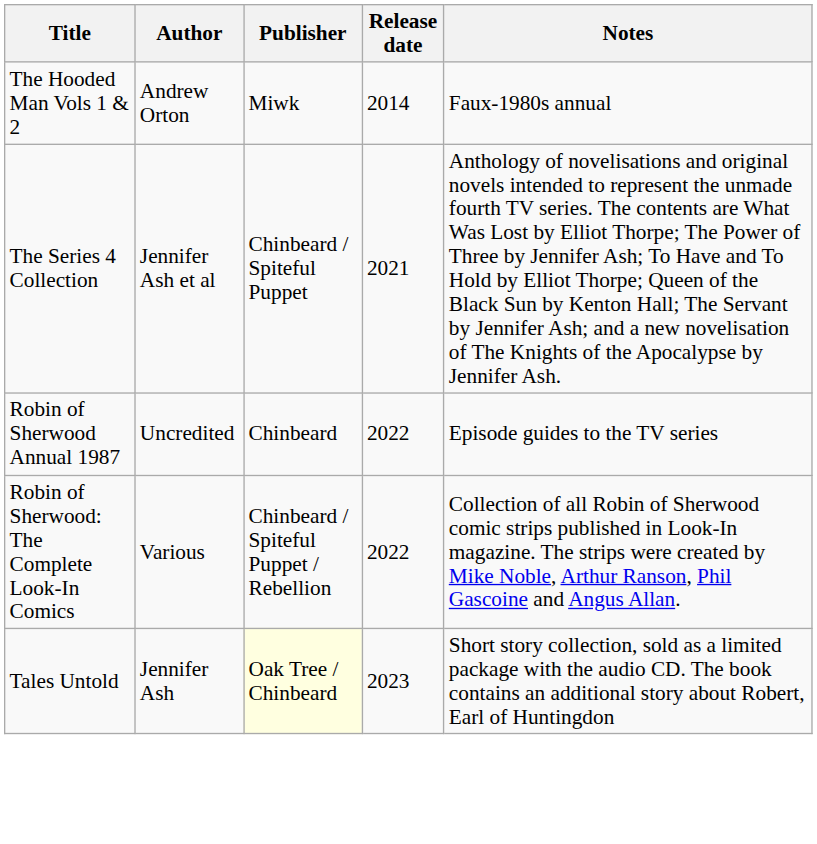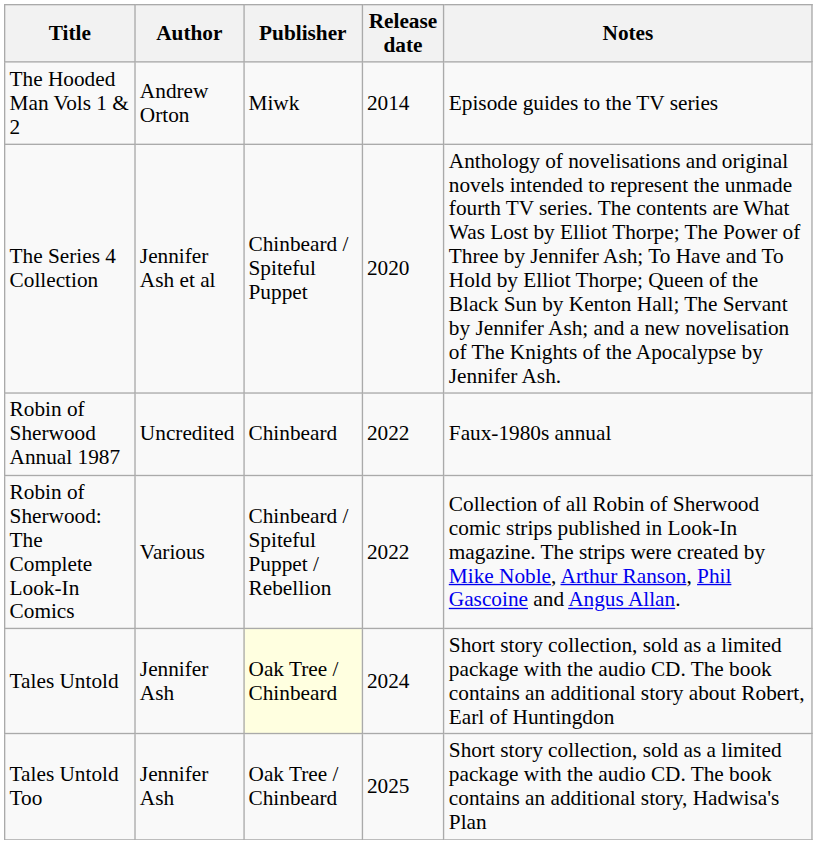The Hooded Man Vols 1 & 2 | Notes: Faux-1980s annual -> Episode guides to the TV series
The Series 4 Collection | Release date: 2021 -> 2020
Robin of Sherwood Annual 1987 | Notes: Episode guides to the TV series -> Faux-1980s annual
Tales Untold | Release date: 2023 -> 2024
+ row: Tales Untold Too | Jennifer Ash | Oak Tree / Chinbeard | 2025 | Short story collection, sold as a limited package with the audio CD. The book contains an additional story, Hadwisa's Plan
